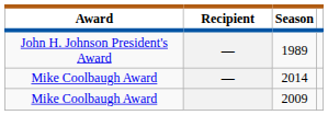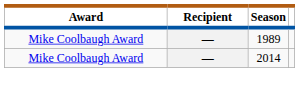1989 | Award: John H. Johnson President's Award -> Mike Coolbaugh Award
- row: Mike Coolbaugh Award | 2009
